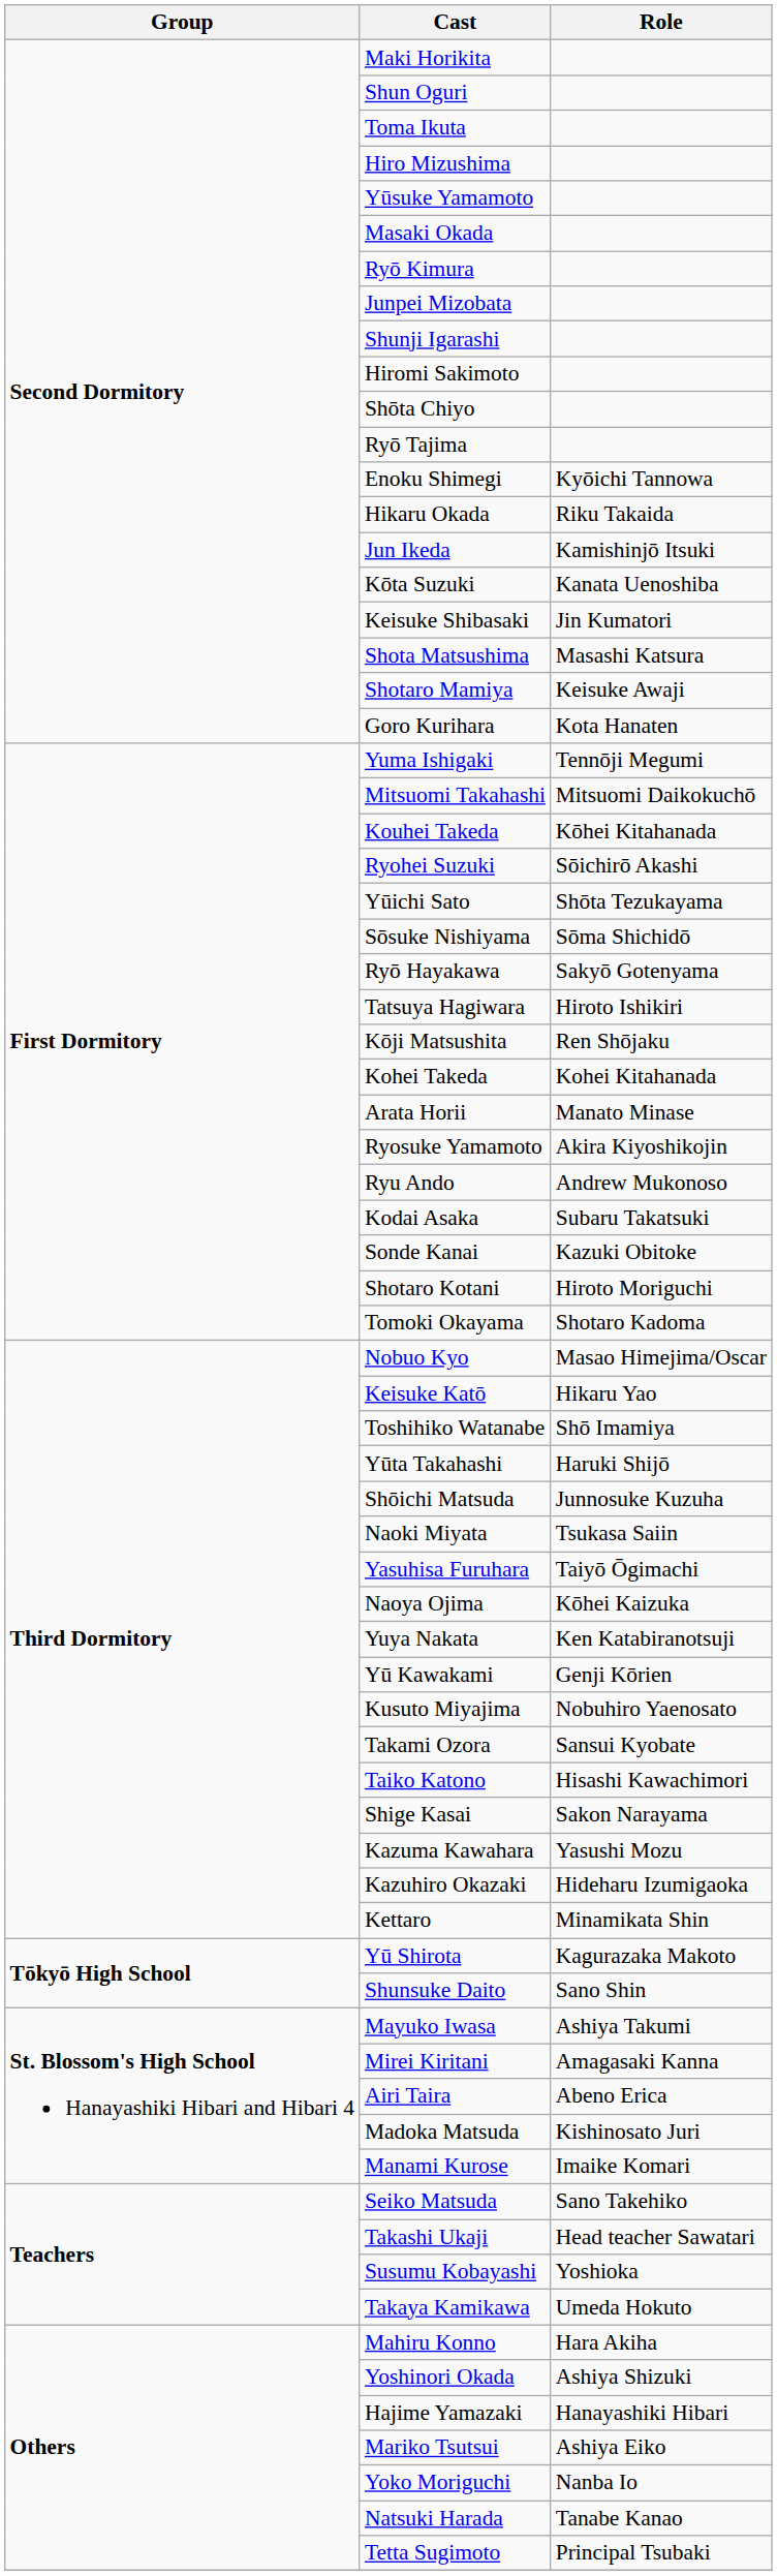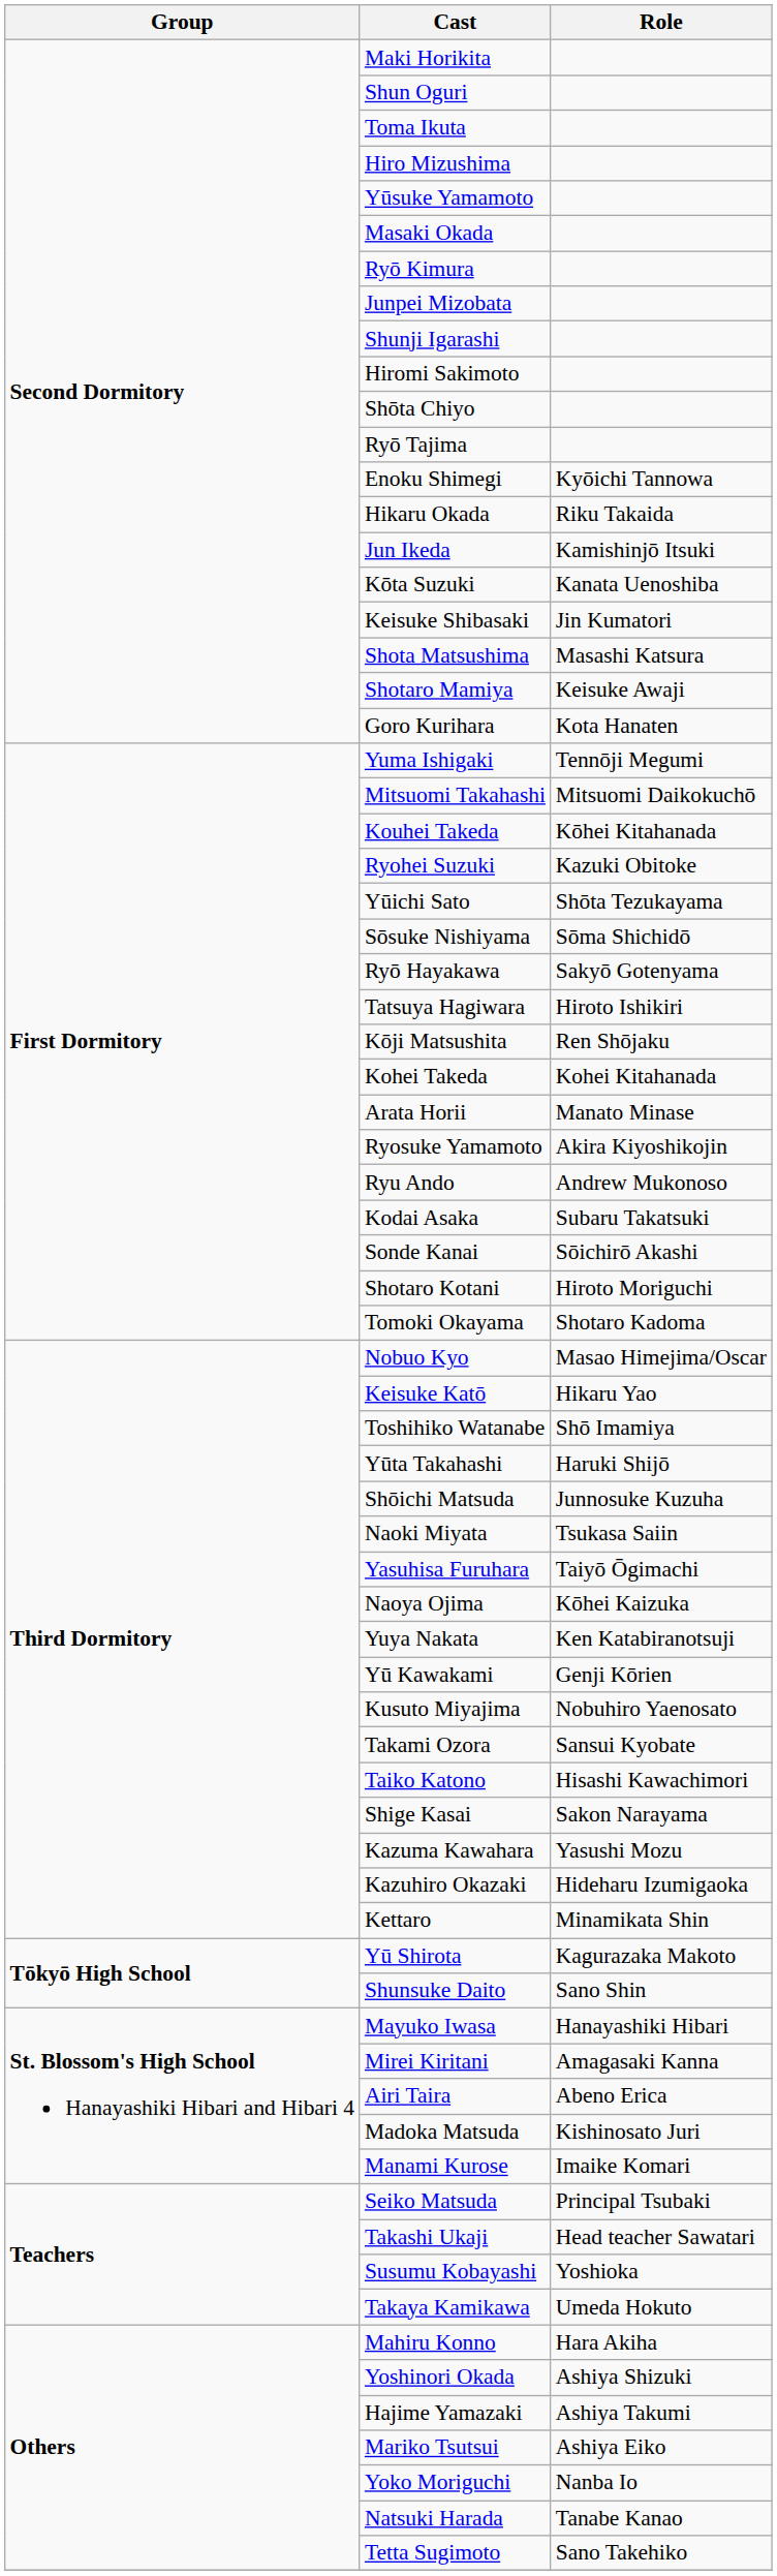Ryohei Suzuki | Role: Sōichirō Akashi -> Kazuki Obitoke
Sonde Kanai | Role: Kazuki Obitoke -> Sōichirō Akashi
Mayuko Iwasa | Role: Ashiya Takumi -> Hanayashiki Hibari
Seiko Matsuda | Role: Sano Takehiko -> Principal Tsubaki
Hajime Yamazaki | Role: Hanayashiki Hibari -> Ashiya Takumi
Tetta Sugimoto | Role: Principal Tsubaki -> Sano Takehiko
